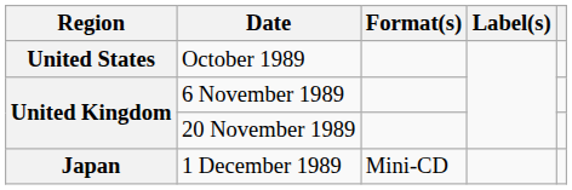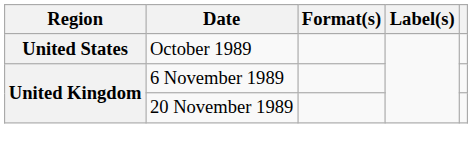- row: Japan | 1 December 1989 | Mini-CD
